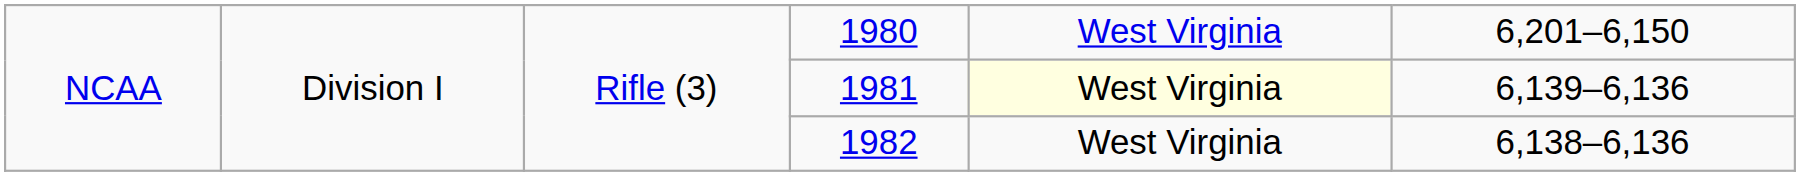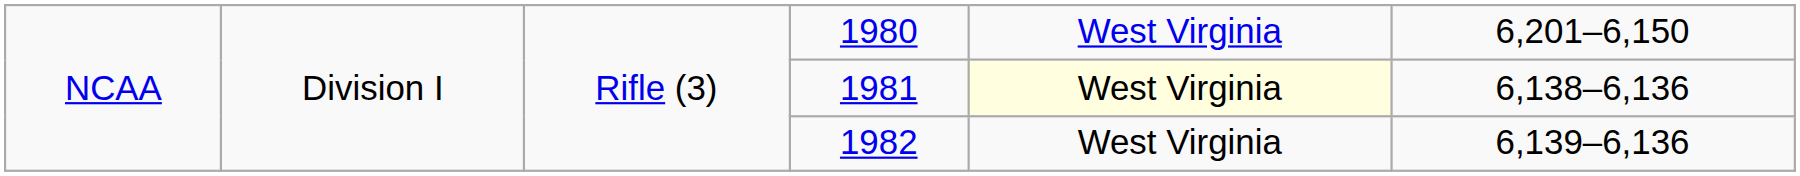1981 | column 6: 6,139–6,136 -> 6,138–6,136
1982 | column 6: 6,138–6,136 -> 6,139–6,136
